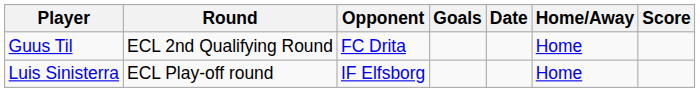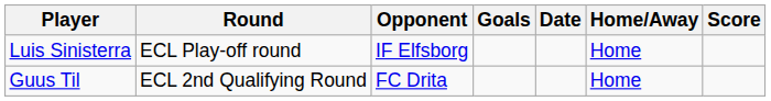rows swapped: Guus Til <-> Luis Sinisterra
